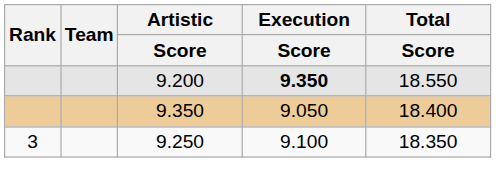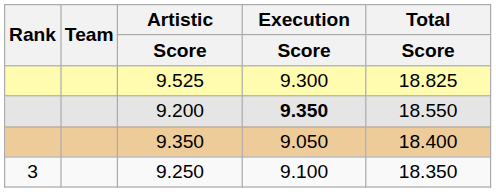+ row: 9.525 | 9.300 | 18.825
